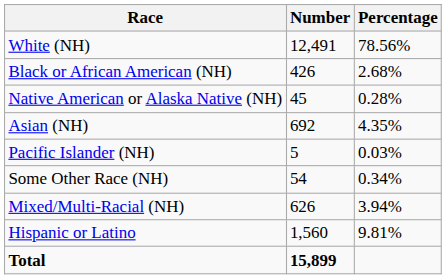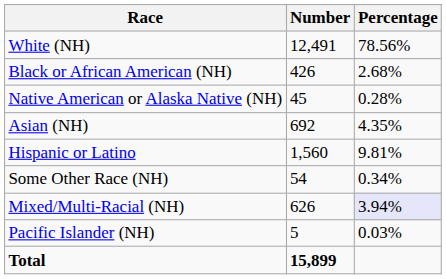rows swapped: Pacific Islander (NH) <-> Hispanic or Latino
Mixed/Multi-Racial (NH) | Percentage: no background -> lavender background
